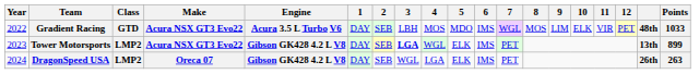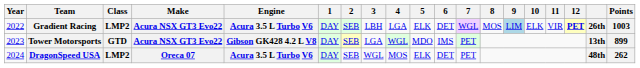Gradient Racing | Class: GTD -> LMP2
Gradient Racing | 4: MOS -> LGA
Gradient Racing | 5: MDO -> ELK
Gradient Racing | 6: IMS -> DET
Gradient Racing | 9: no background -> lightblue background
Gradient Racing | 12: normal -> bold
Gradient Racing | column 18: 48th -> 26th
Gradient Racing | Points: 1033 -> 1003
Tower Motorsports | Class: LMP2 -> GTD
Tower Motorsports | 3: bold -> normal
Tower Motorsports | 5: ELK -> MDO
DragonSpeed USA | Engine: Gibson GK428 4.2 L V8 -> Acura 3.5 L Turbo V6
DragonSpeed USA | 4: LGA -> MOS
DragonSpeed USA | 6: IMS -> DET
DragonSpeed USA | column 18: 26th -> 48th
DragonSpeed USA | Points: 263 -> 262
